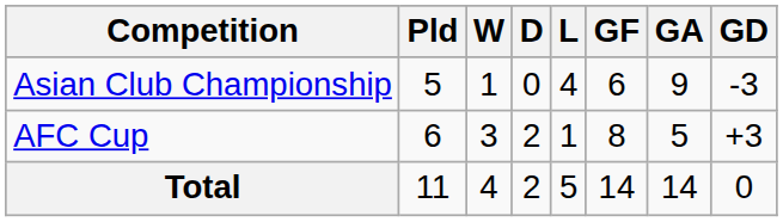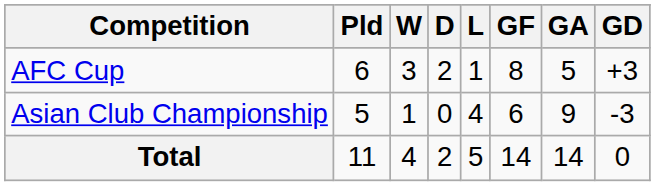rows swapped: Asian Club Championship <-> AFC Cup
